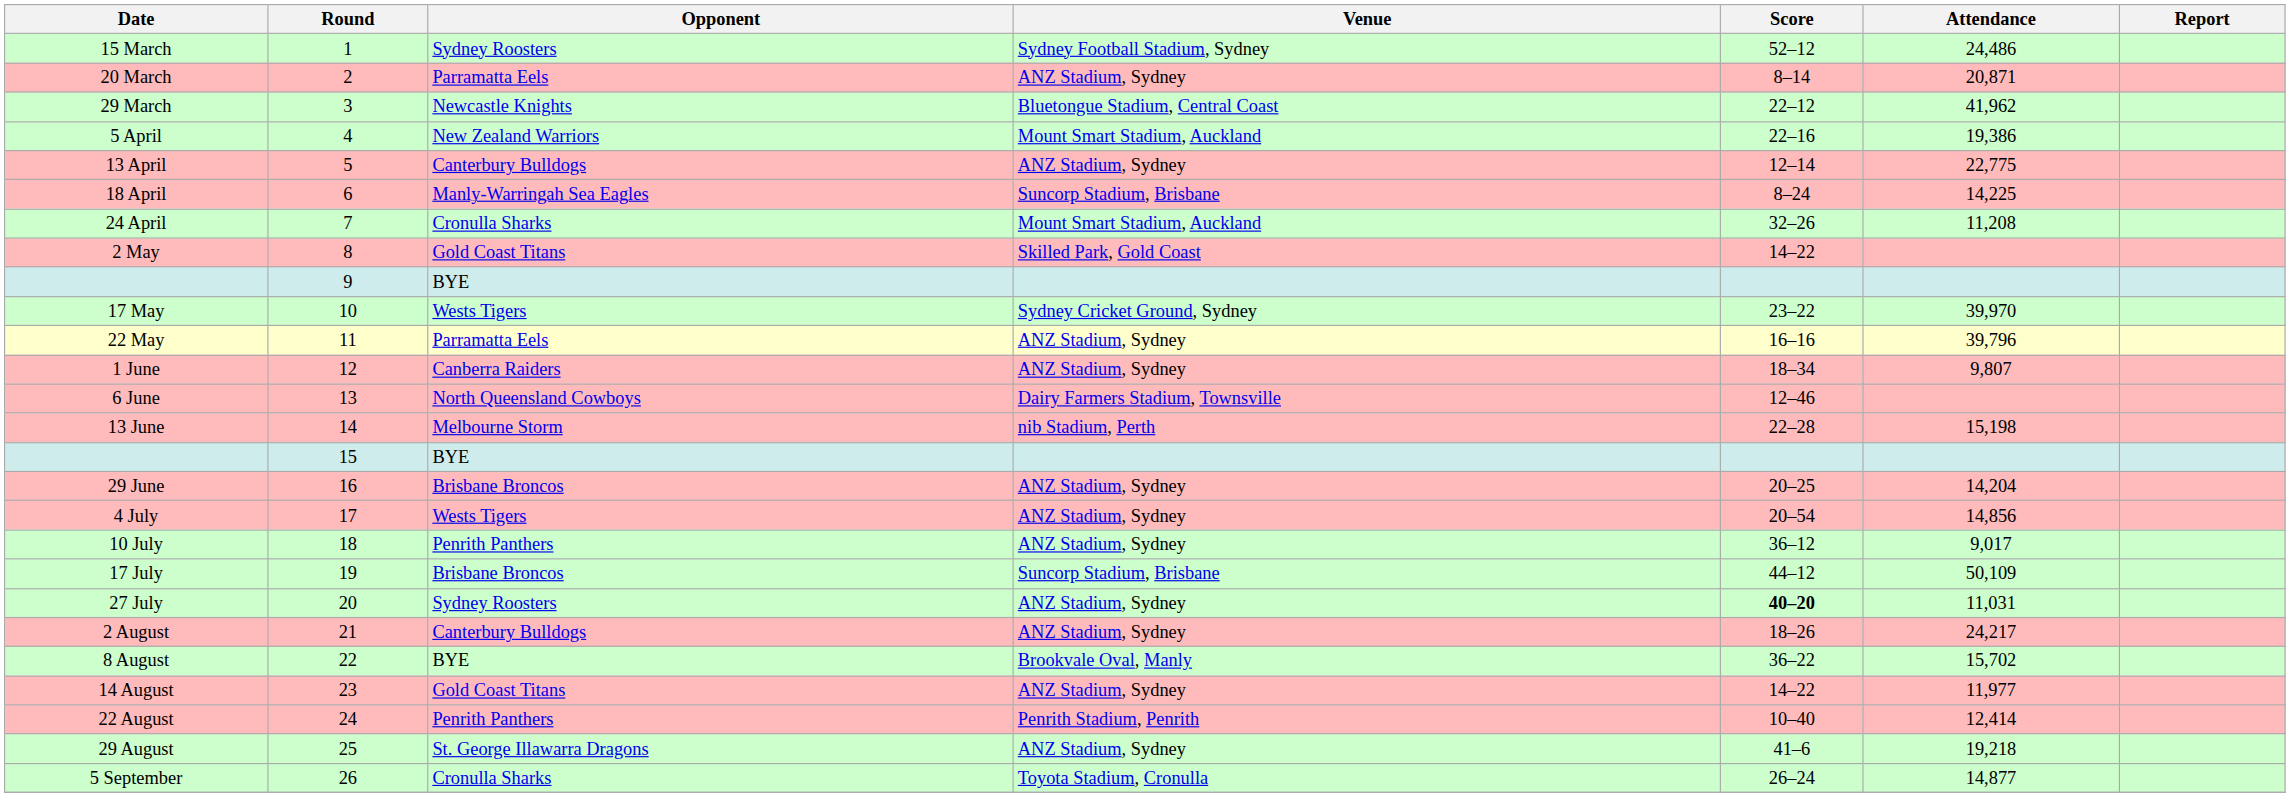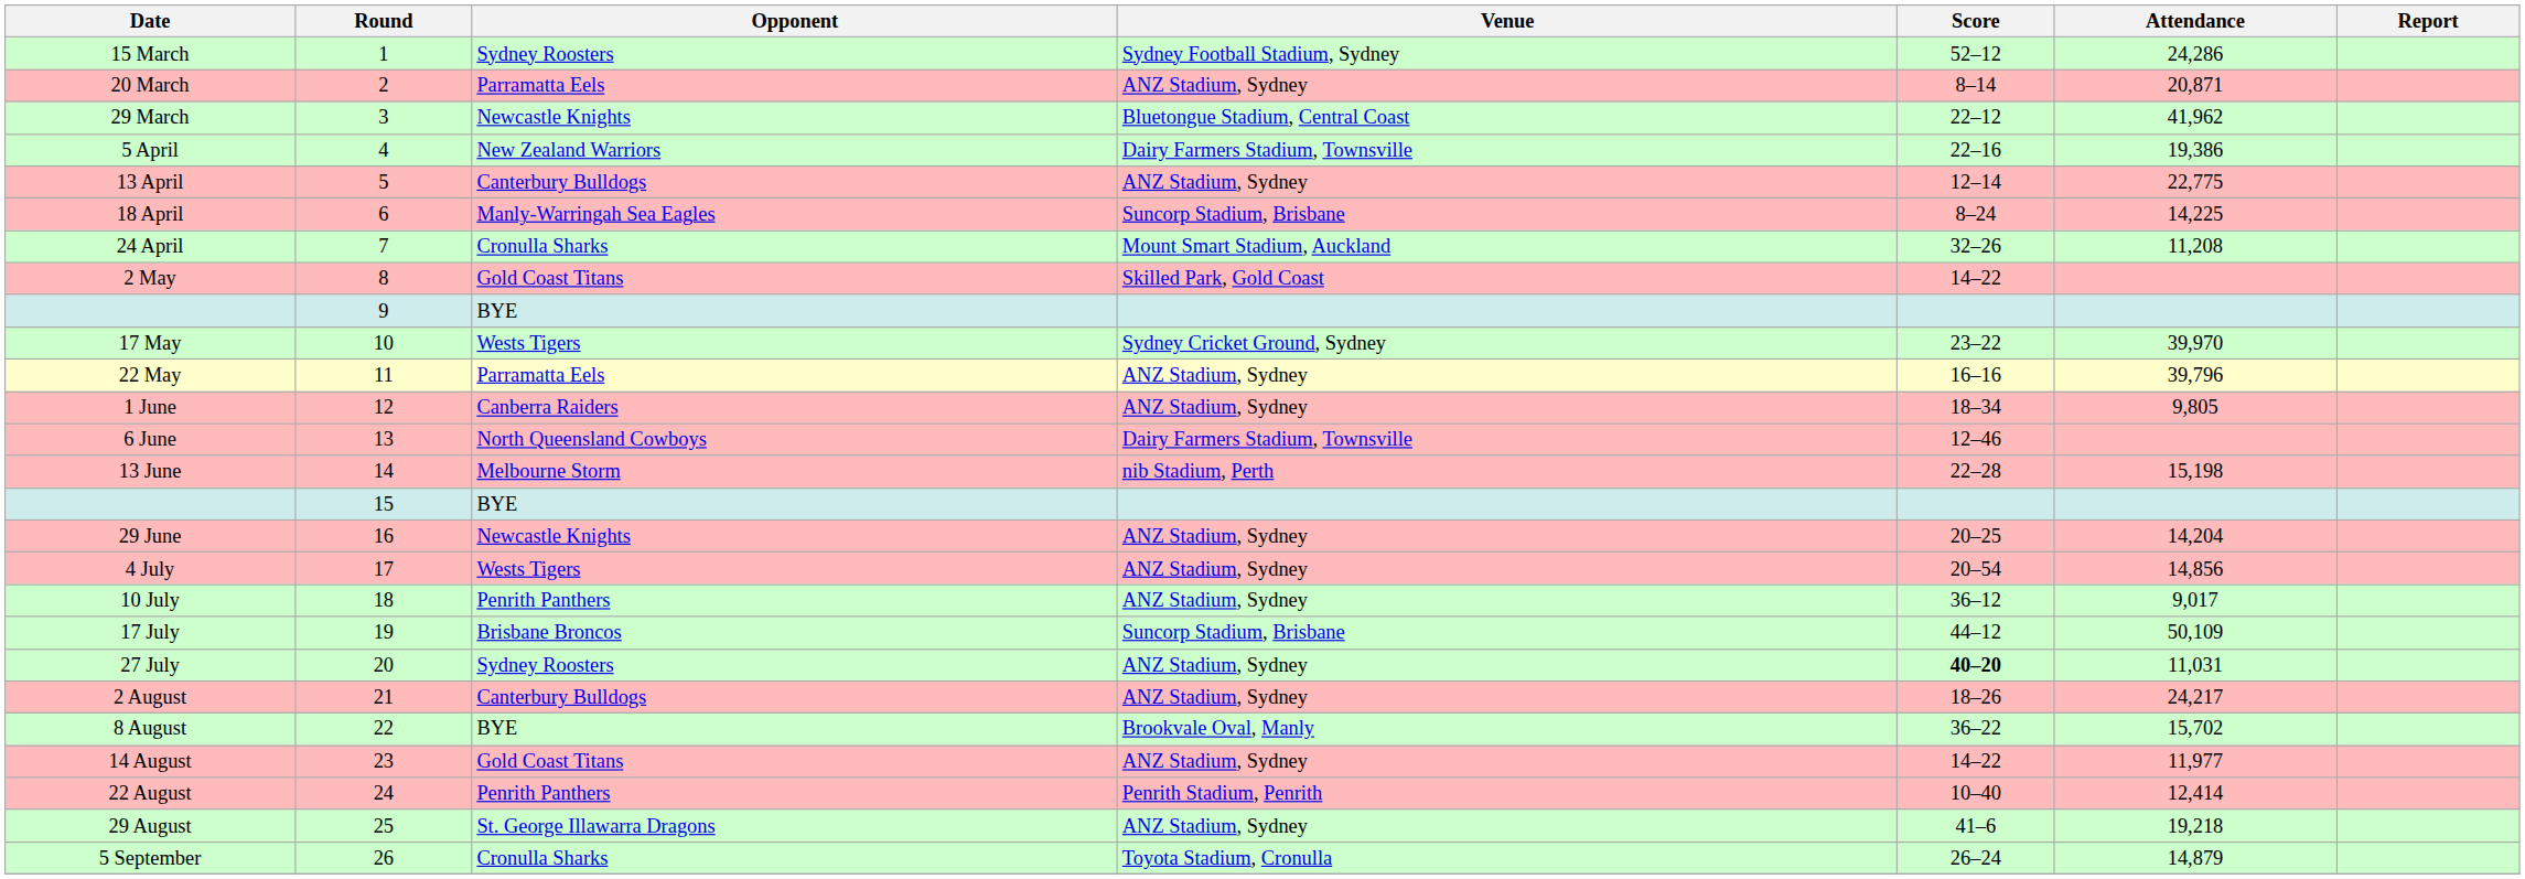15 March | Attendance: 24,486 -> 24,286
5 April | Venue: Mount Smart Stadium, Auckland -> Dairy Farmers Stadium, Townsville
1 June | Attendance: 9,807 -> 9,805
29 June | Opponent: Brisbane Broncos -> Newcastle Knights
5 September | Attendance: 14,877 -> 14,879
